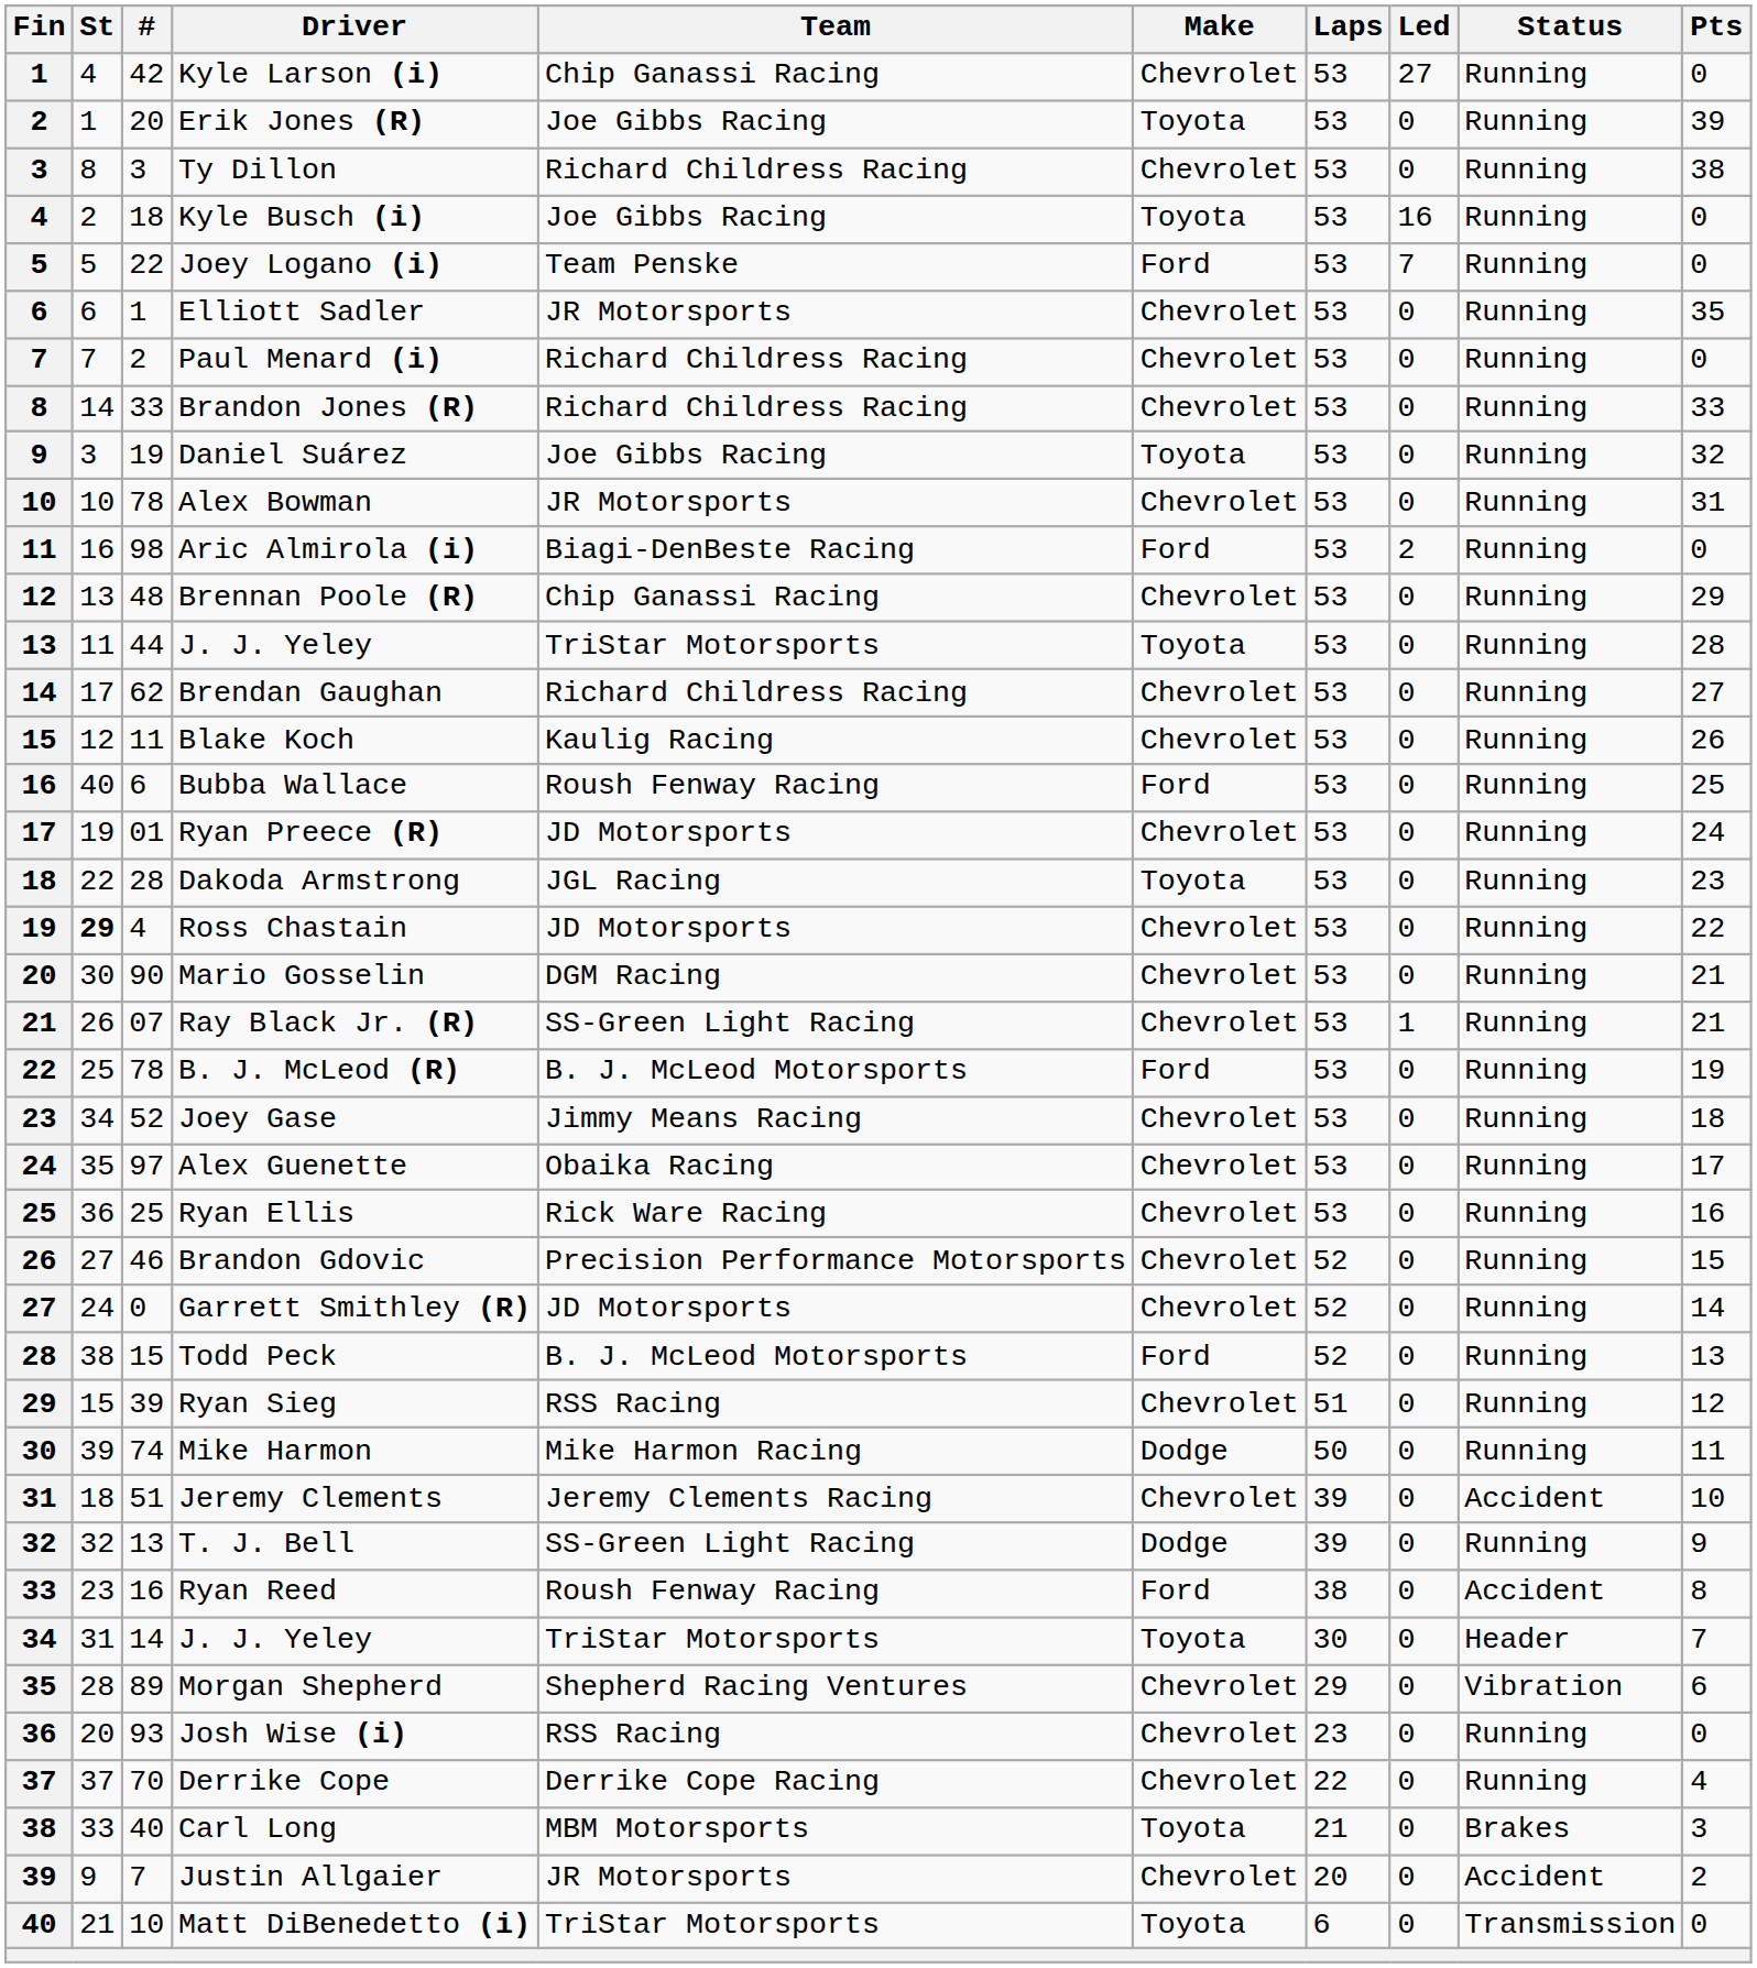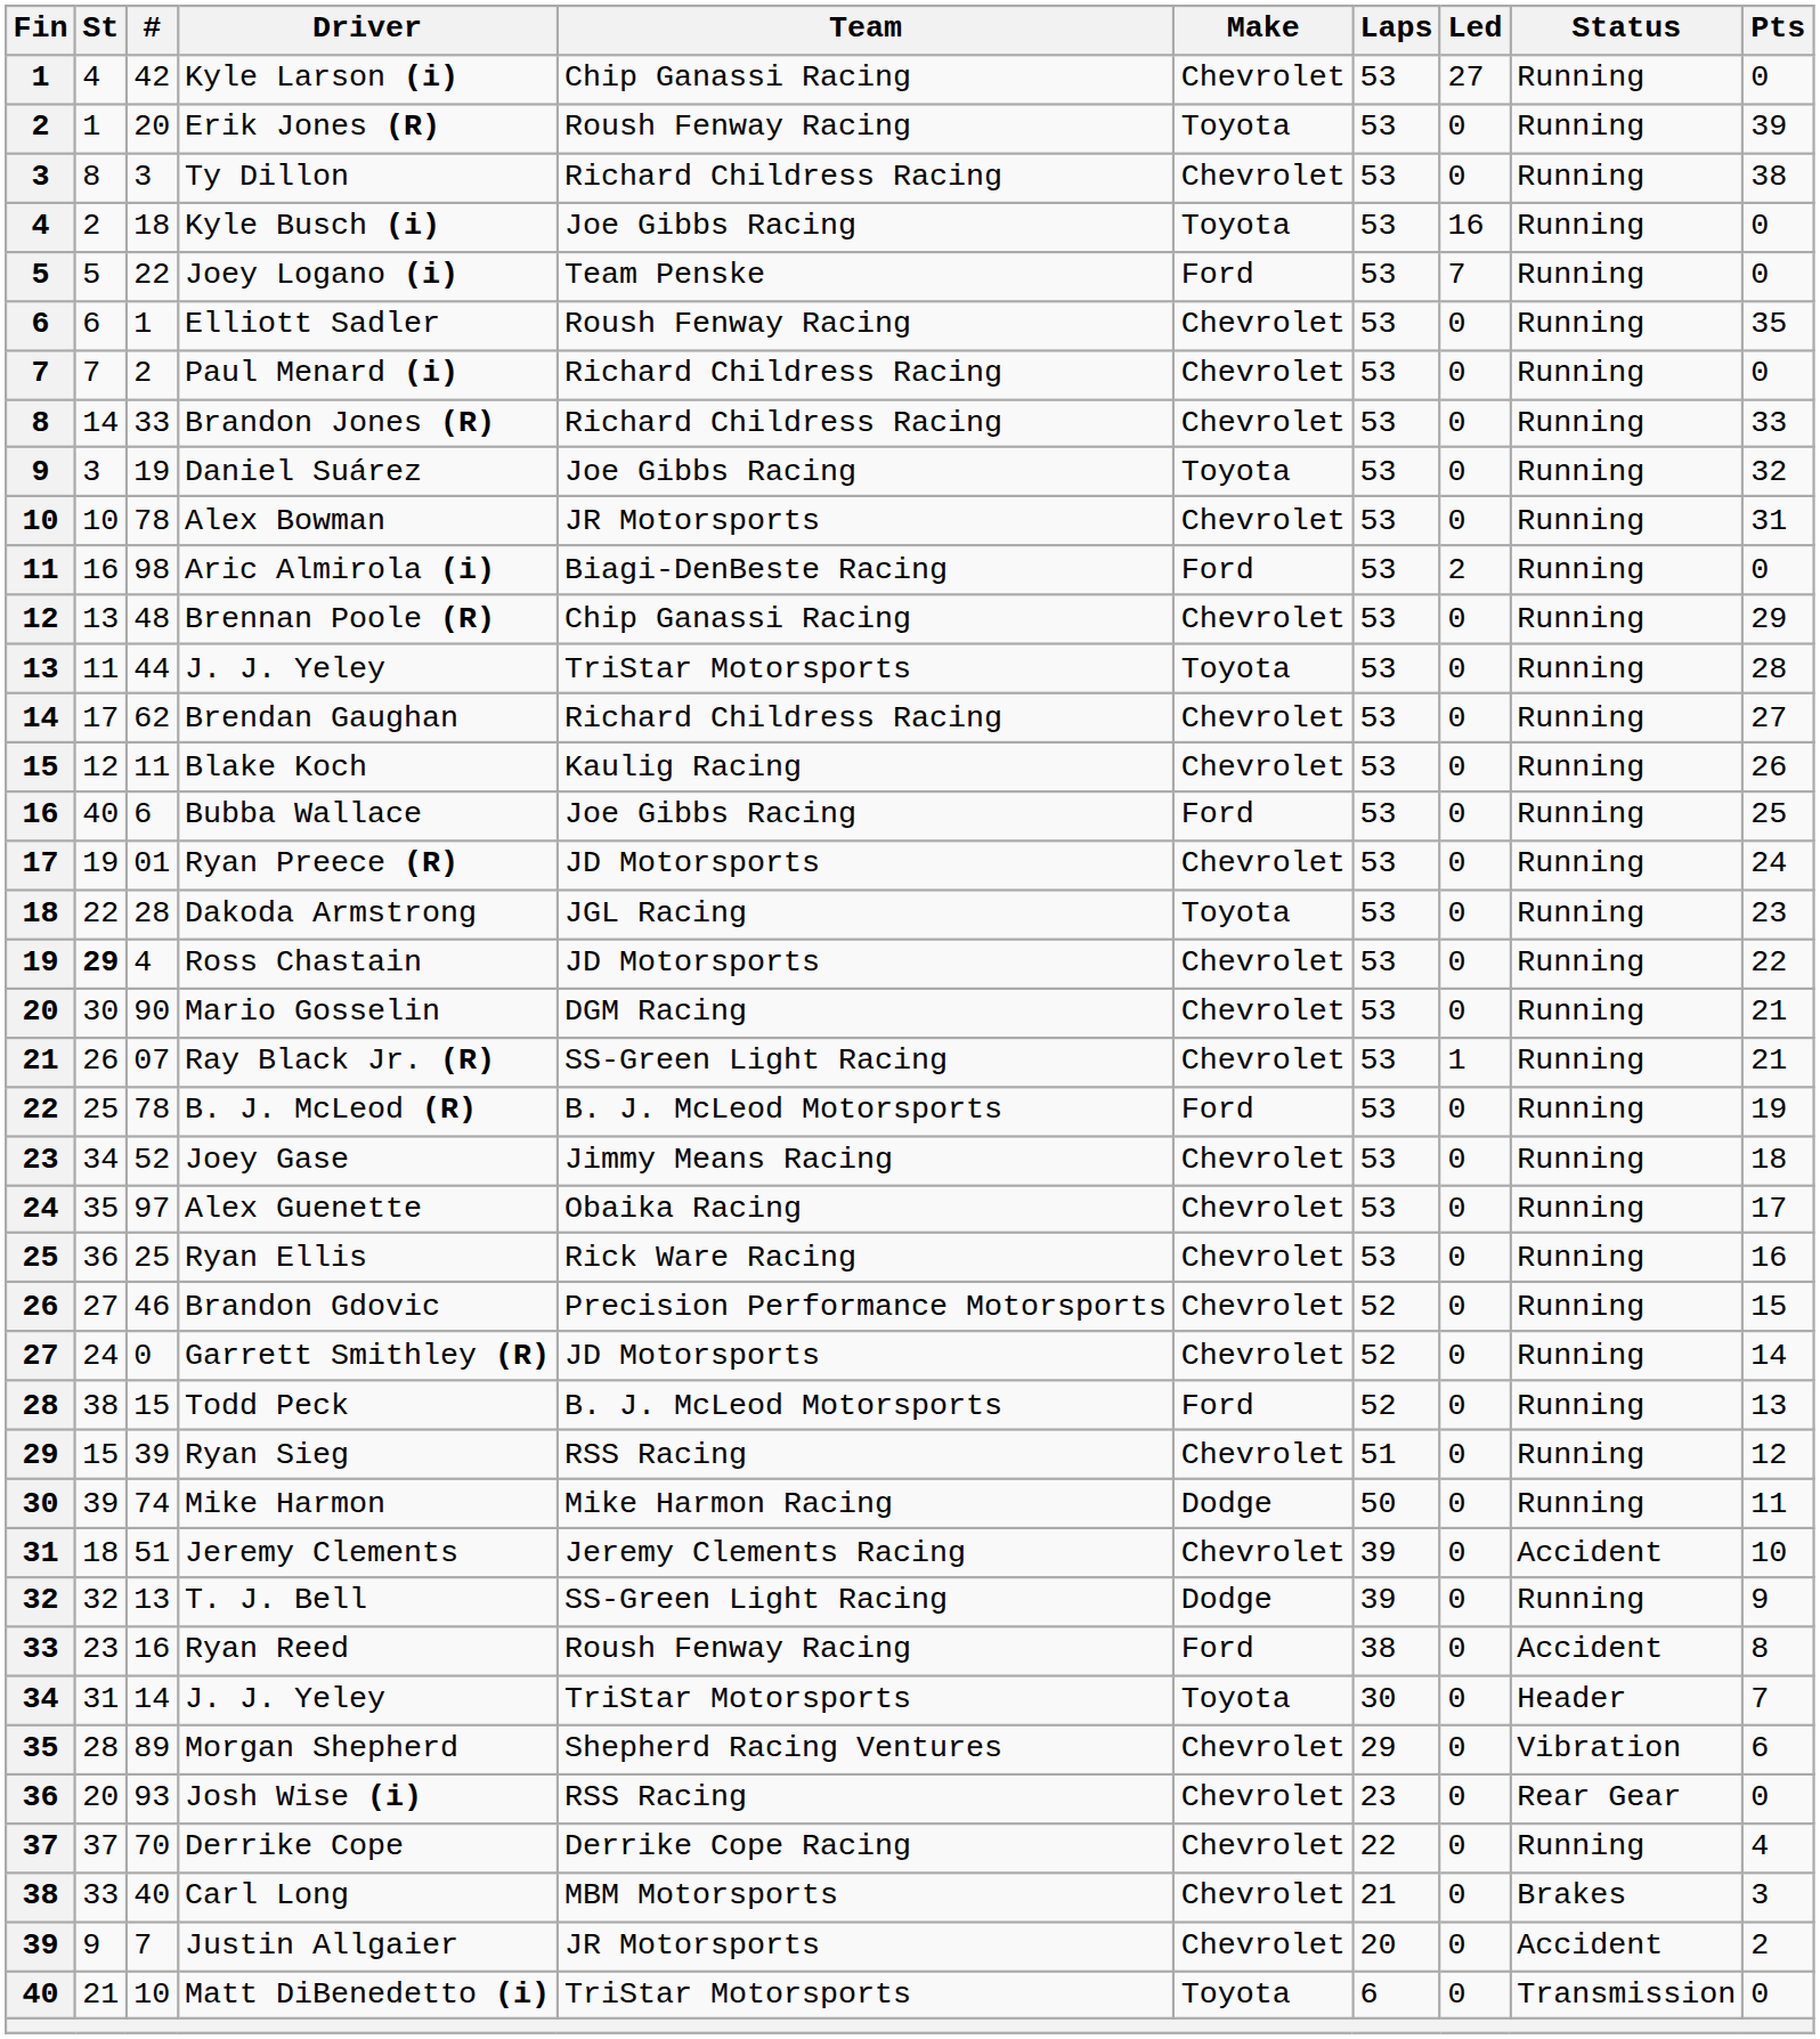Erik Jones (R) | Team: Joe Gibbs Racing -> Roush Fenway Racing
Elliott Sadler | Team: JR Motorsports -> Roush Fenway Racing
Bubba Wallace | Team: Roush Fenway Racing -> Joe Gibbs Racing
Josh Wise (i) | Status: Running -> Rear Gear
Carl Long | Make: Toyota -> Chevrolet
